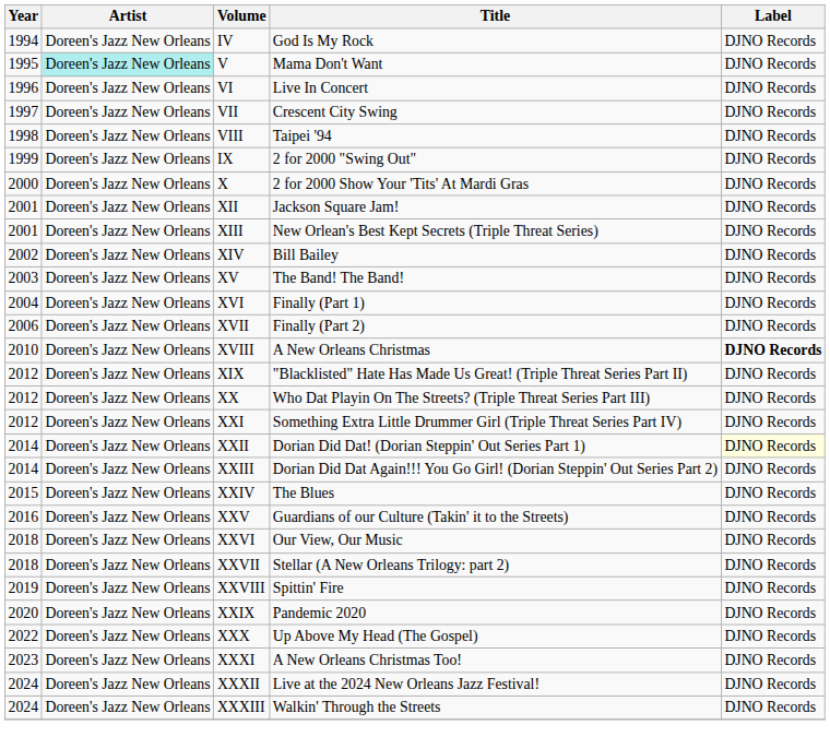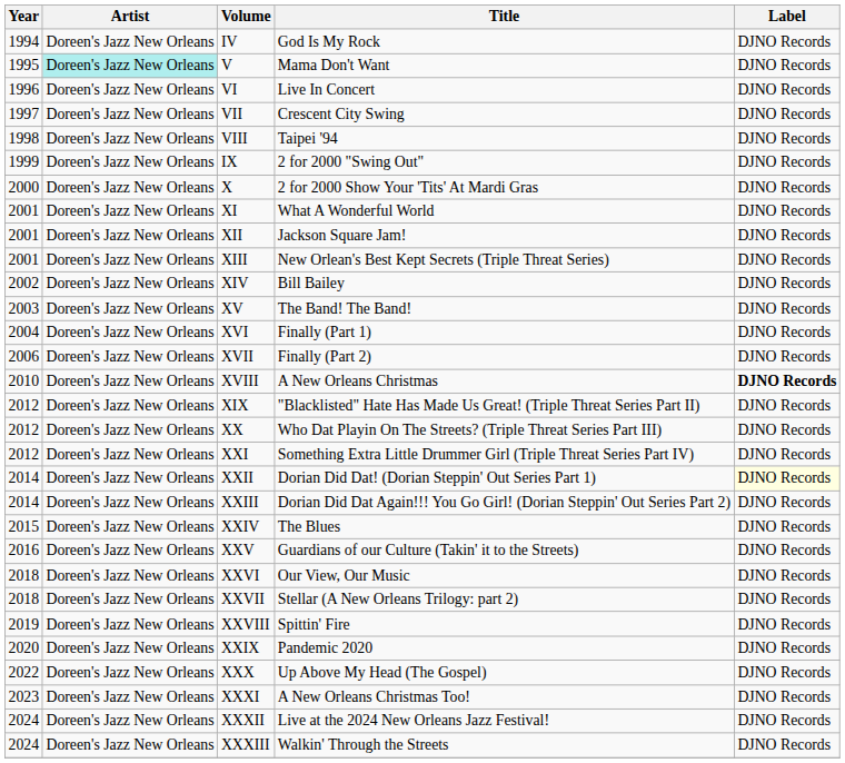+ row: 2001 | Doreen's Jazz New Orleans | XI | What A Wonderful World | DJNO Records
